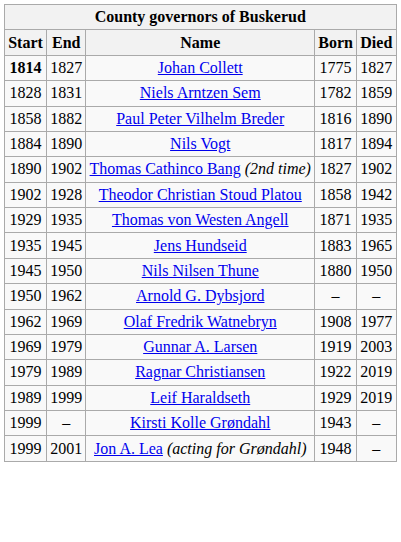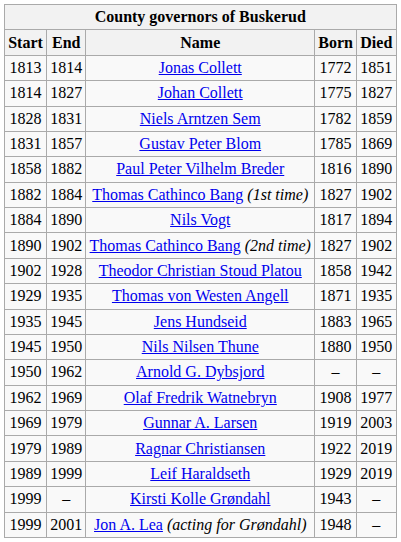+ row: 1813 | 1814 | Jonas Collett | 1772 | 1851
Johan Collett | Start: bold -> normal
+ row: 1831 | 1857 | Gustav Peter Blom | 1785 | 1869
+ row: 1882 | 1884 | Thomas Cathinco Bang (1st time) | 1827 | 1902
